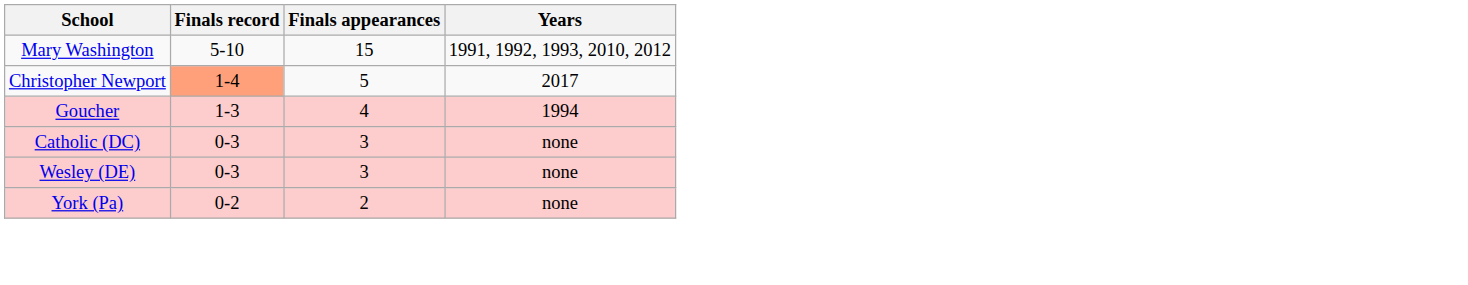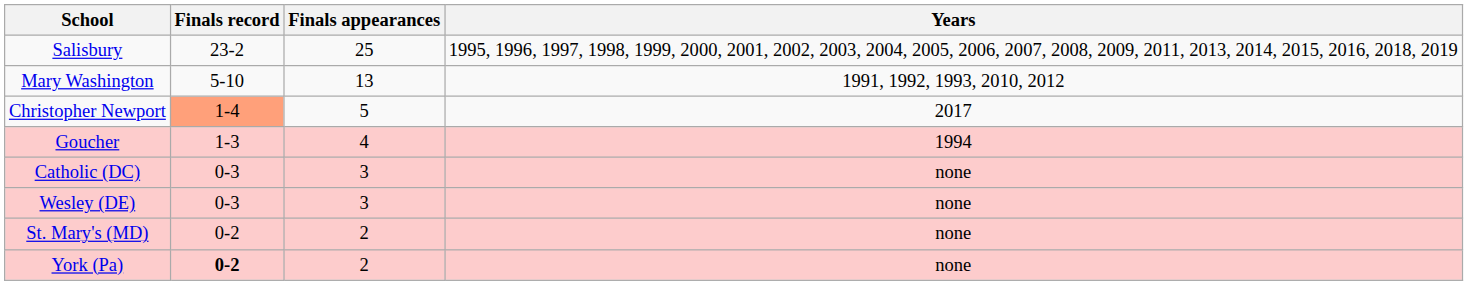+ row: Salisbury | 23-2 | 25 | 1995, 1996, 1997, 1998, 1999, 2000, 2001, 2002, 2003, 2004, 2005, 2006, 2007, 2008, 2009, 2011, 2013, 2014, 2015, 2016, 2018, 2019
Mary Washington | Finals appearances: 15 -> 13
+ row: St. Mary's (MD) | 0-2 | 2 | none
York (Pa) | Finals record: normal -> bold
